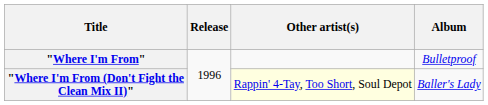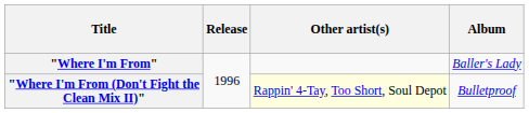"Where I'm From" | Album: Bulletproof -> Baller's Lady
"Where I'm From (Don't Fight the Clean Mix II)" | Album: Baller's Lady -> Bulletproof
